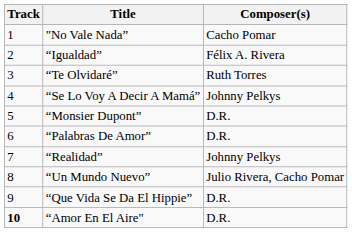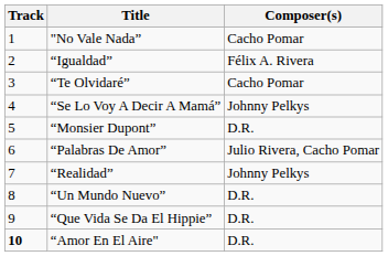“Te Olvidaré” | Composer(s): Ruth Torres -> Cacho Pomar
“Palabras De Amor” | Composer(s): D.R. -> Julio Rivera, Cacho Pomar
“Un Mundo Nuevo” | Composer(s): Julio Rivera, Cacho Pomar -> D.R.
